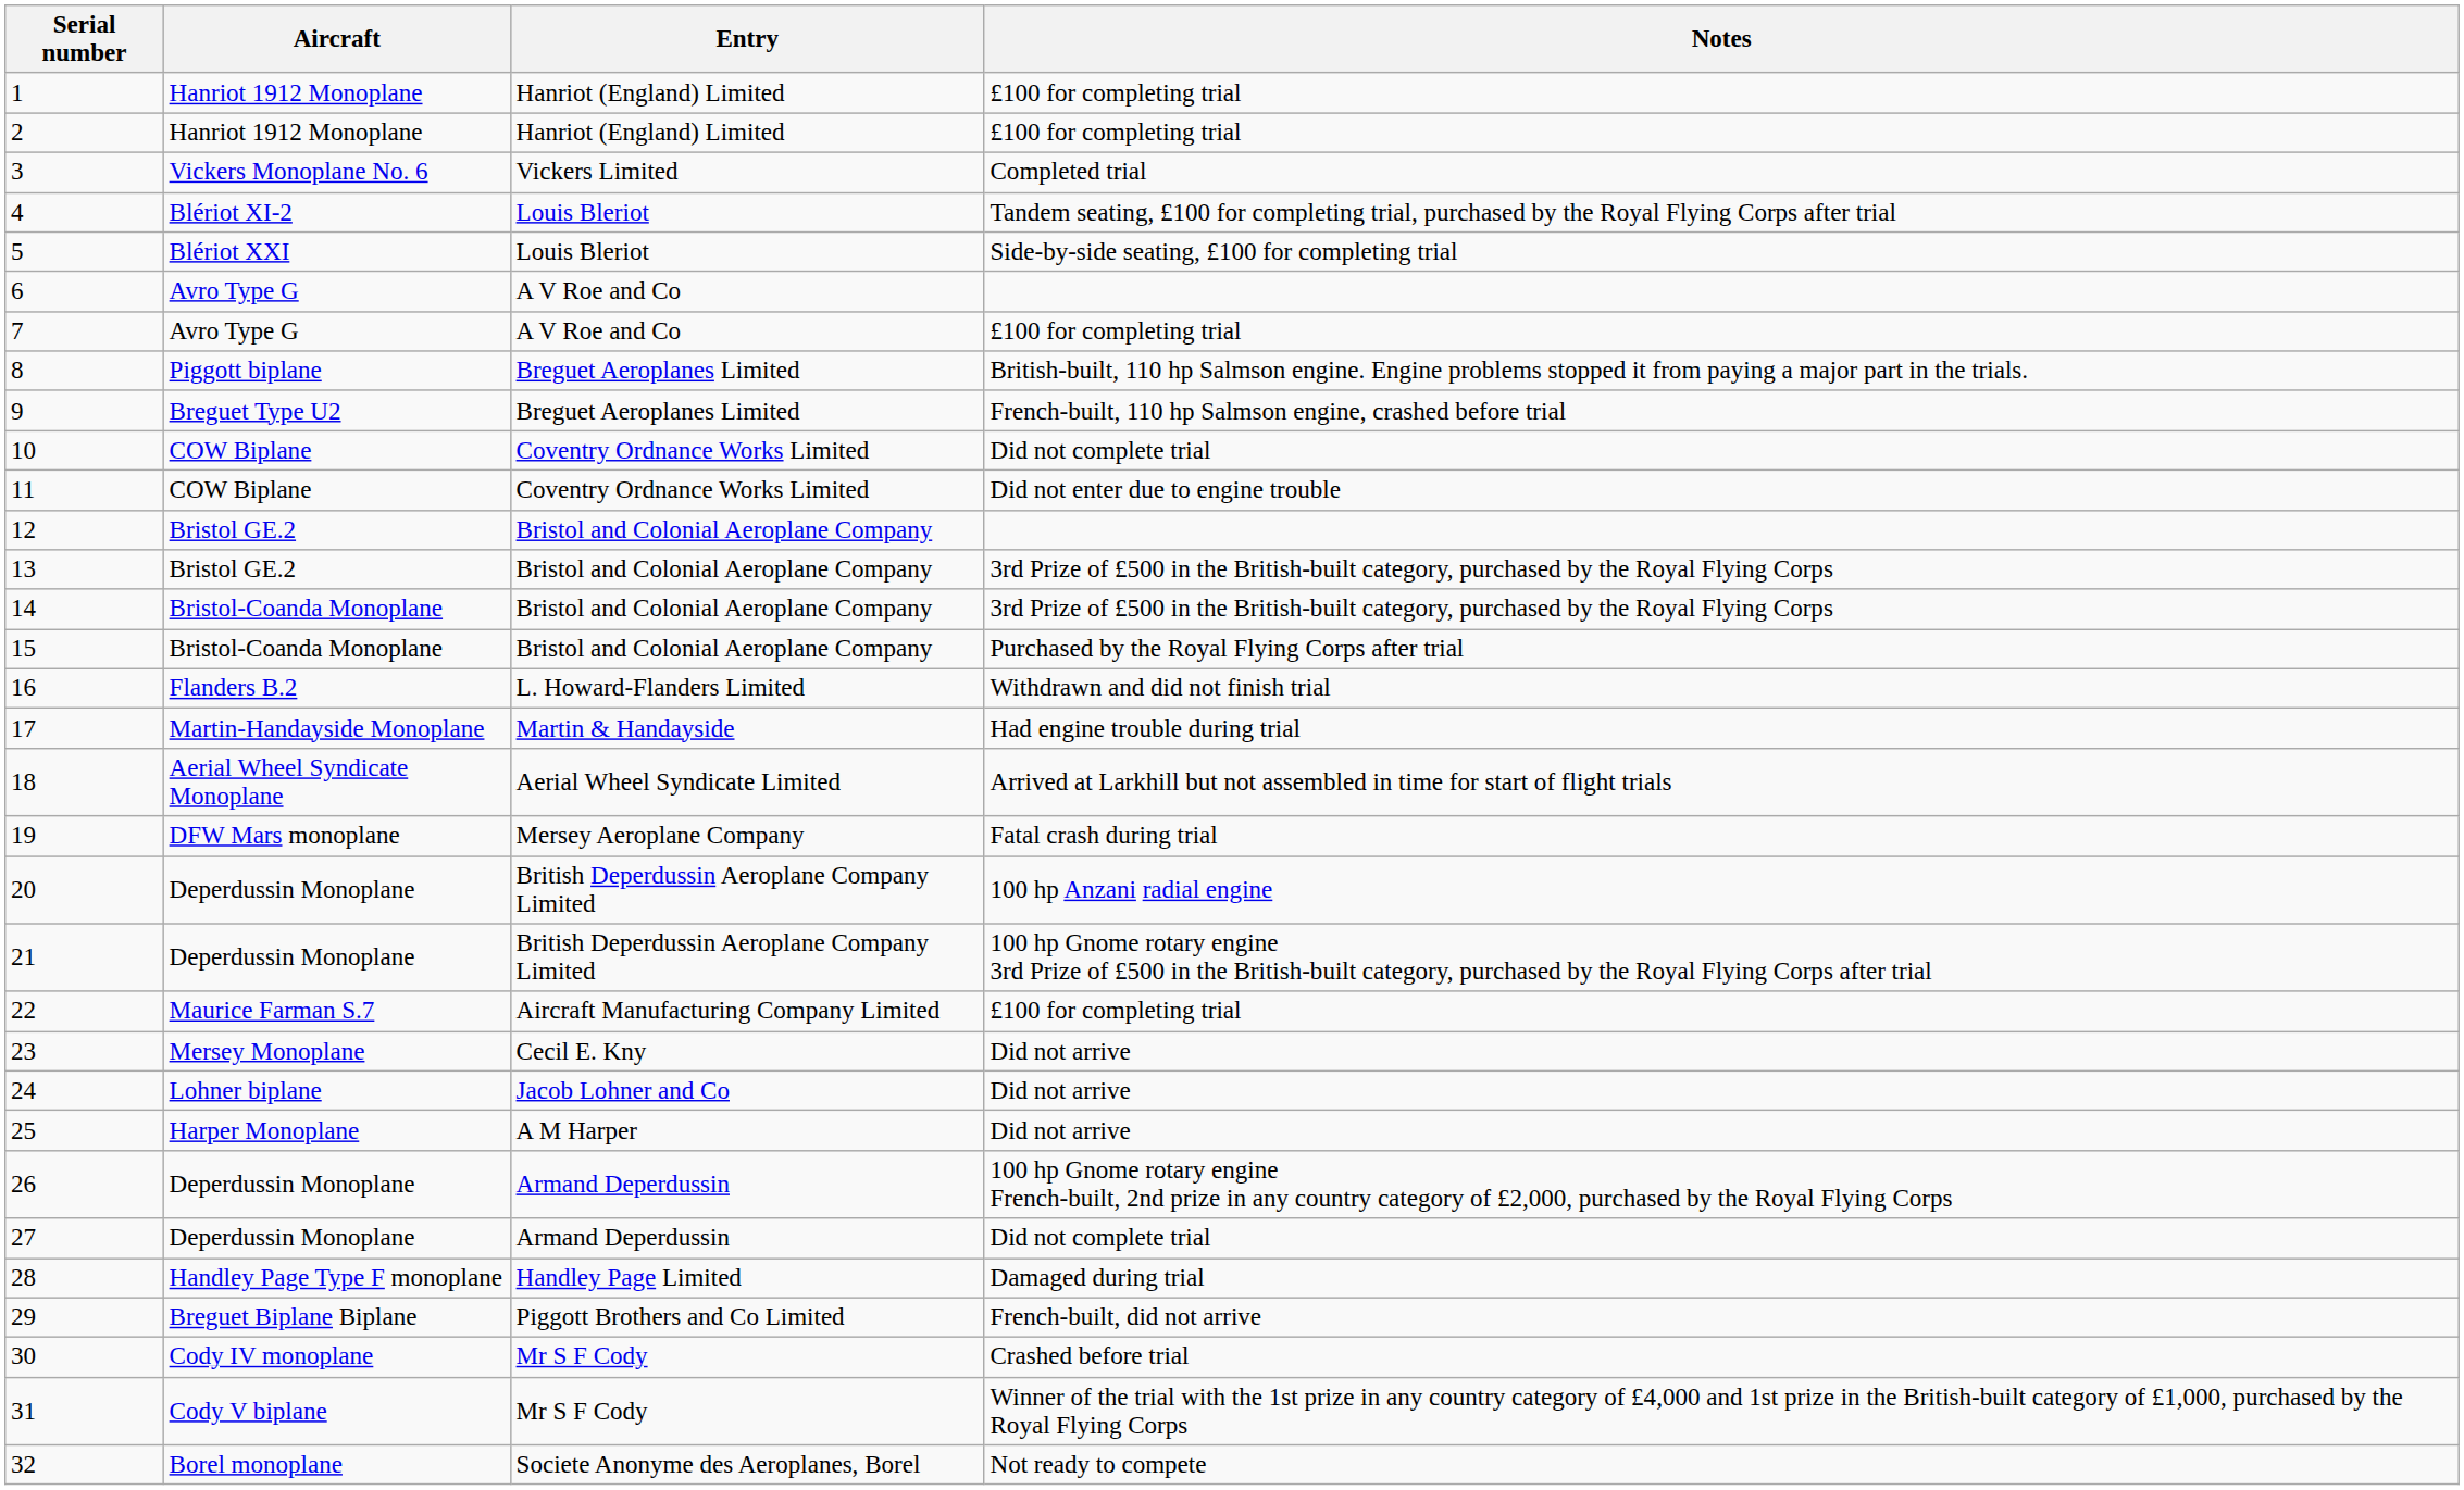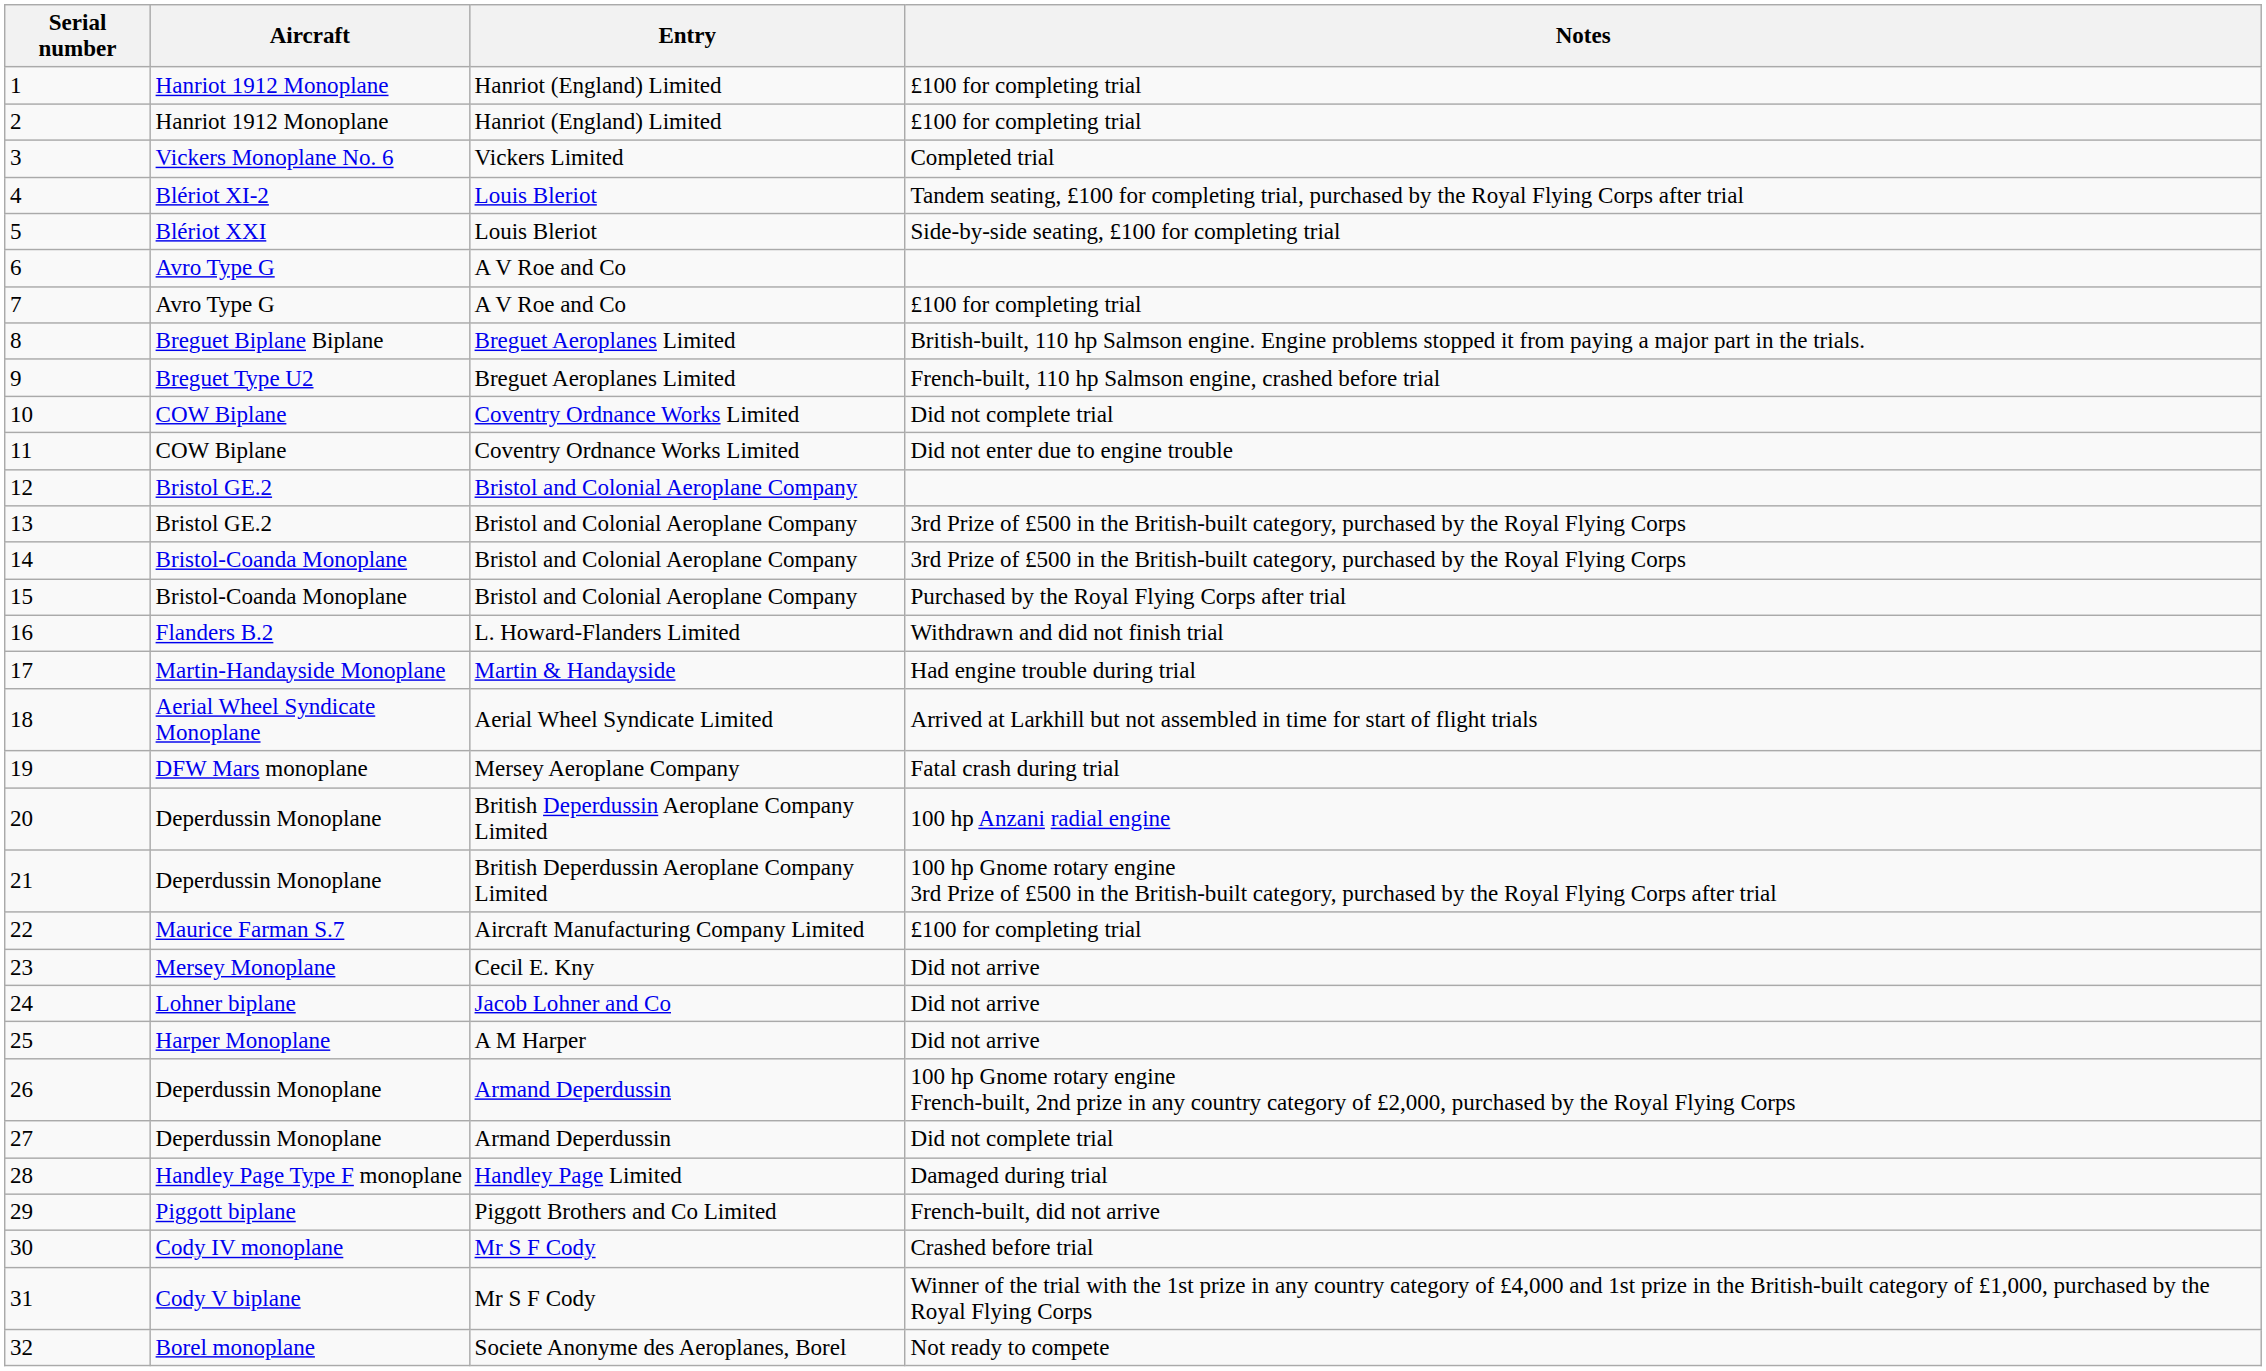8 | Aircraft: Piggott biplane -> Breguet Biplane Biplane
29 | Aircraft: Breguet Biplane Biplane -> Piggott biplane
